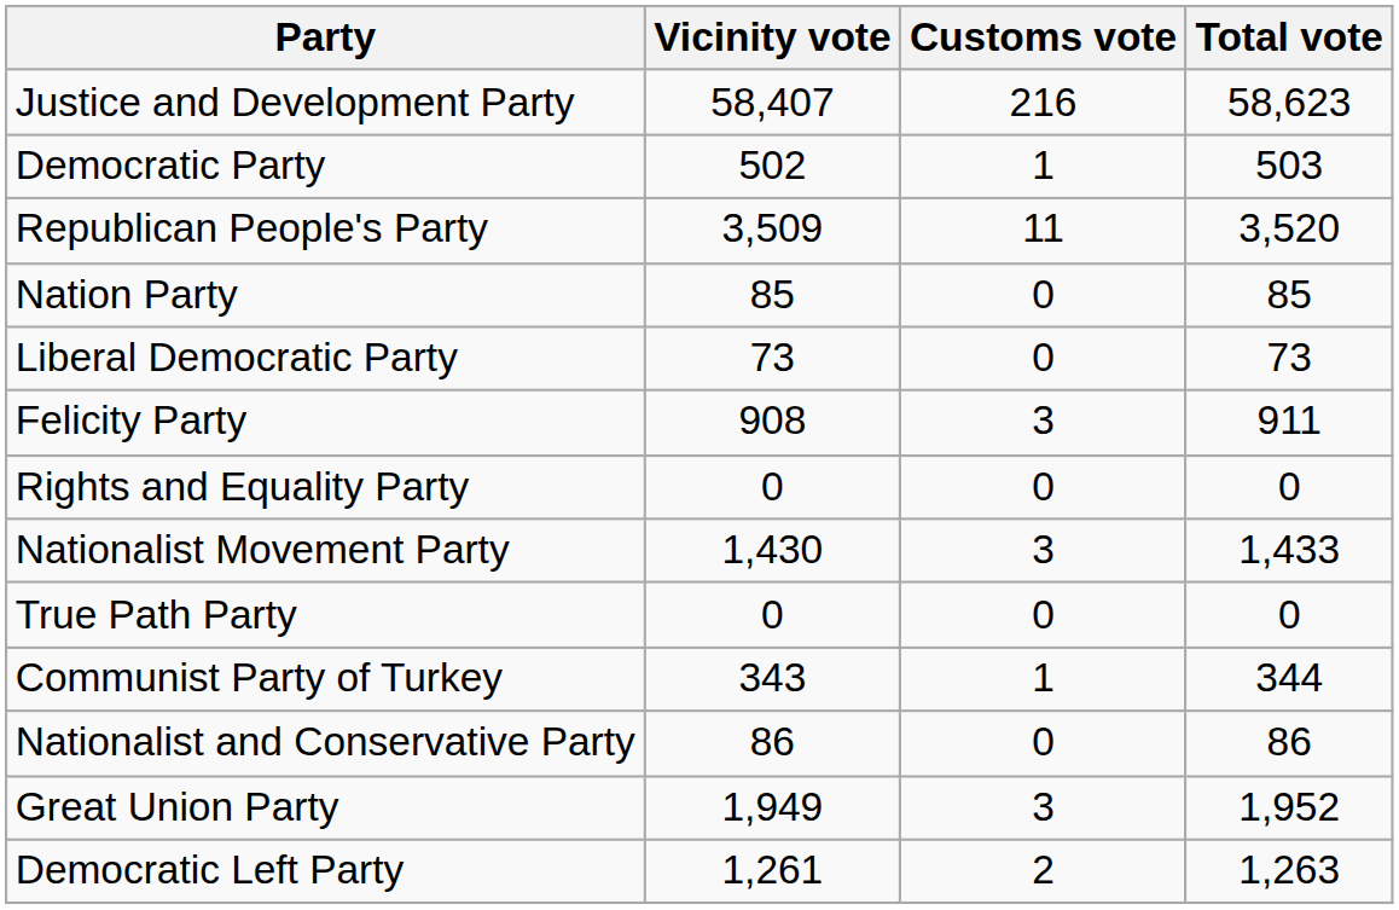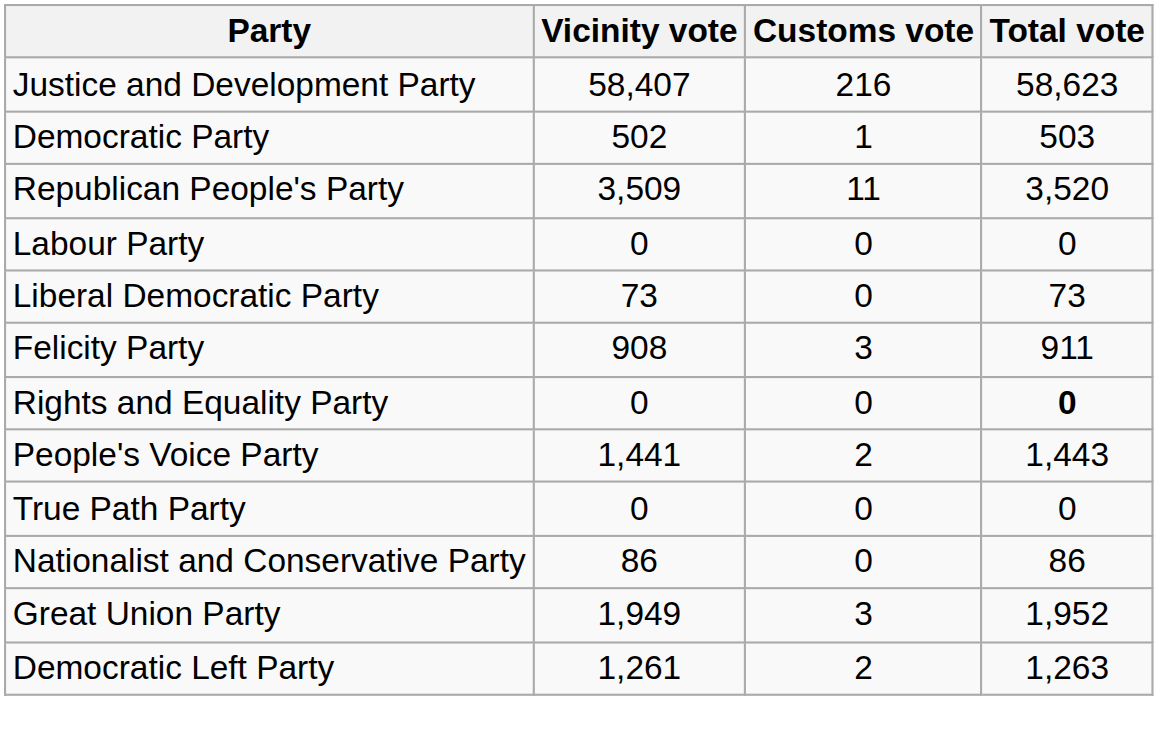+ row: Labour Party | 0 | 0 | 0
- row: Nation Party | 85 | 0 | 85
Rights and Equality Party | Total vote: normal -> bold
+ row: People's Voice Party | 1,441 | 2 | 1,443
- row: Nationalist Movement Party | 1,430 | 3 | 1,433
- row: Communist Party of Turkey | 343 | 1 | 344
